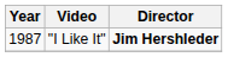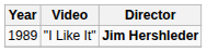"I Like It" | Year: 1987 -> 1989
